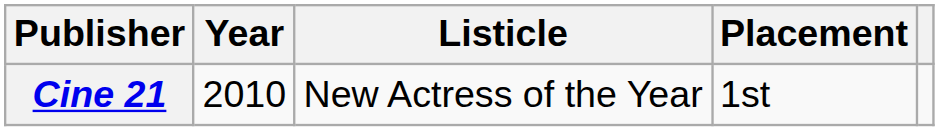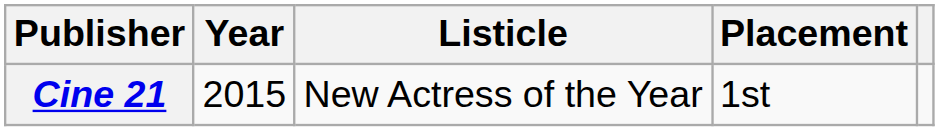Cine 21 | Year: 2010 -> 2015
